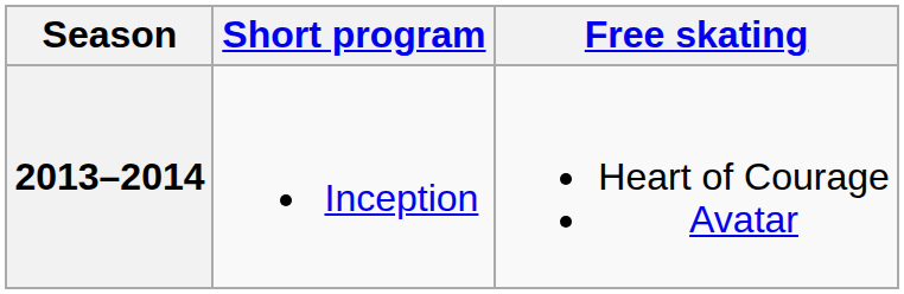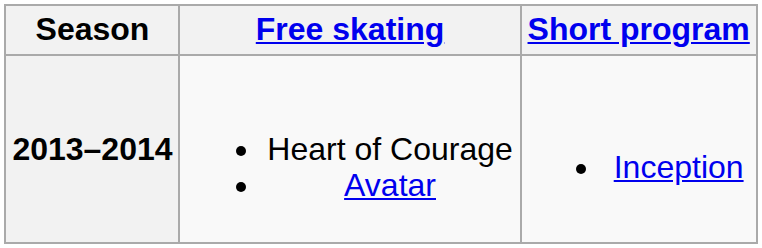columns swapped: Short program <-> Free skating
